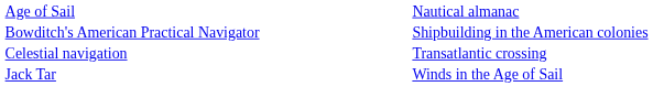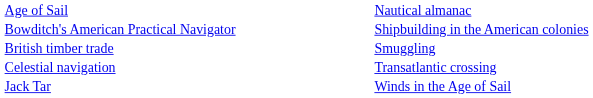+ row: British timber trade | Smuggling
